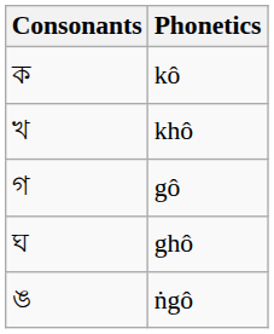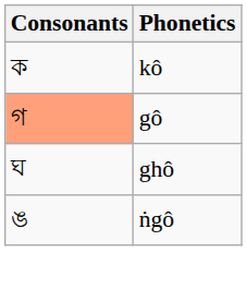- row: খ | khô
gô | Consonants: no background -> lightsalmon background
